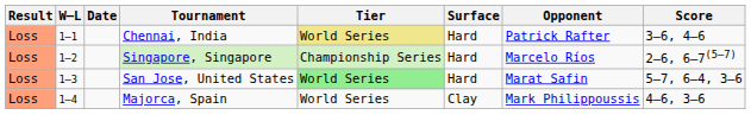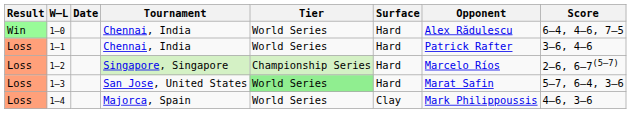+ row: Win | 1–0 | Chennai, India | World Series | Hard | Alex Rădulescu | 6–4, 4–6, 7–5
1–1 | Tier: khaki background -> no background
